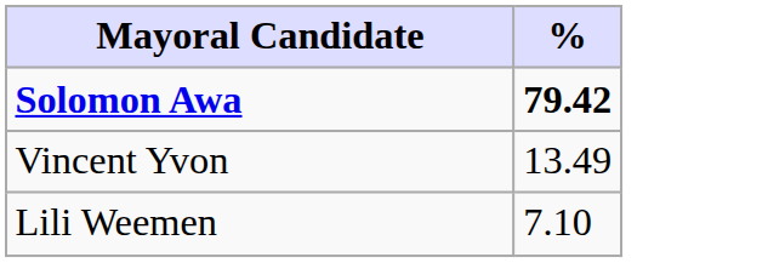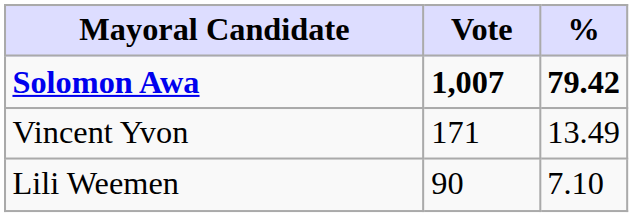+ column: Vote | 1,007 | 171 | 90
